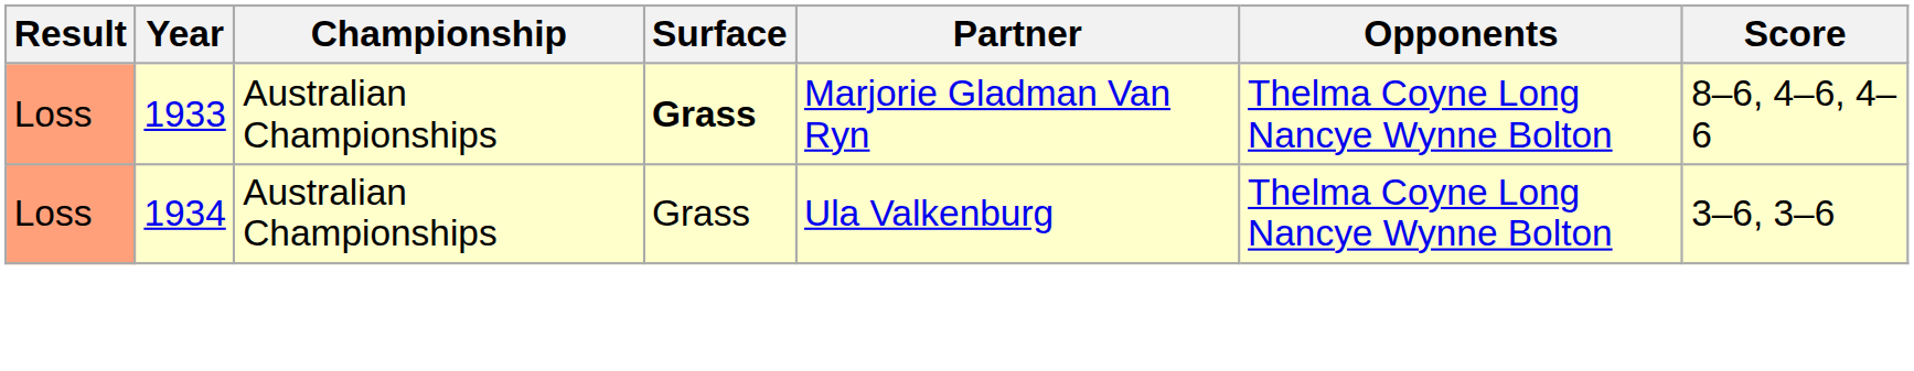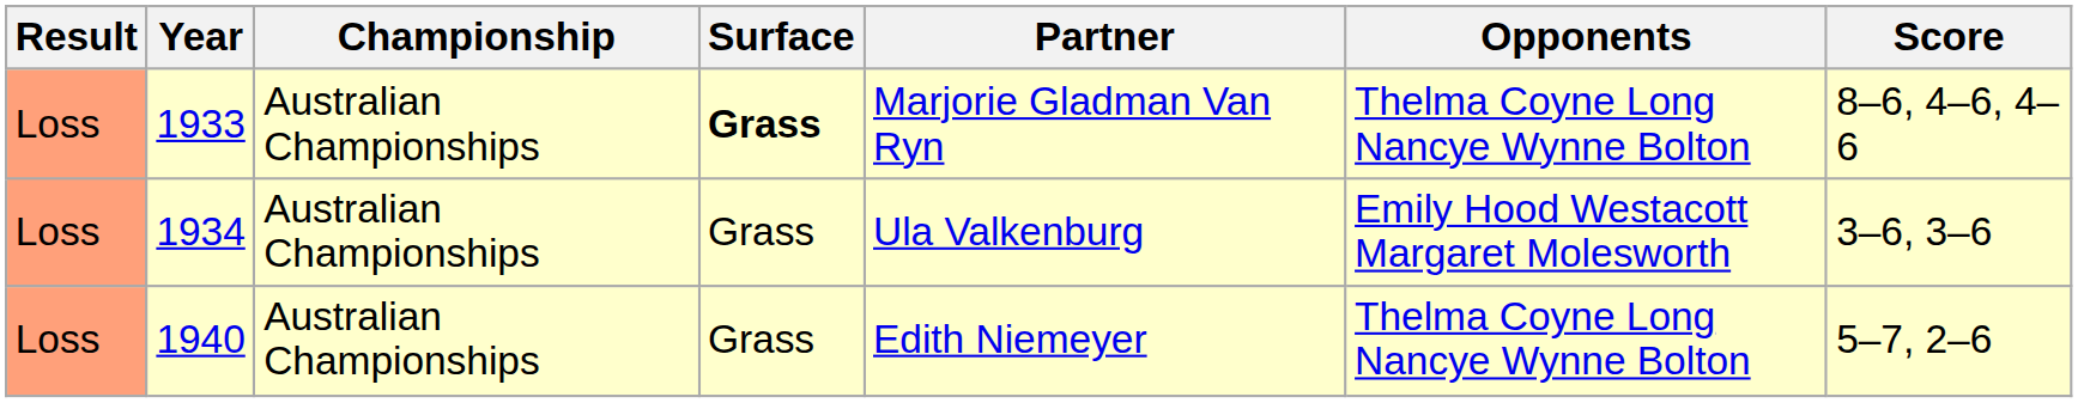1934 | Opponents: Thelma Coyne Long Nancye Wynne Bolton -> Emily Hood Westacott Margaret Molesworth
+ row: Loss | 1940 | Australian Championships | Grass | Edith Niemeyer | Thelma Coyne Long Nancye Wynne Bolton | 5–7, 2–6
